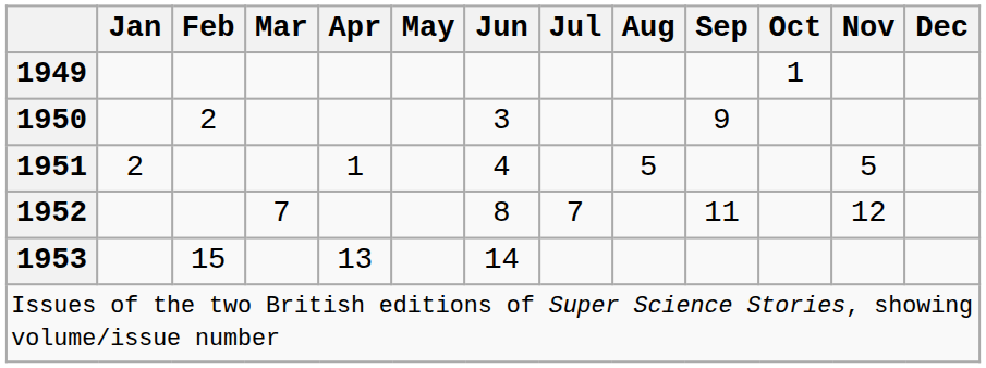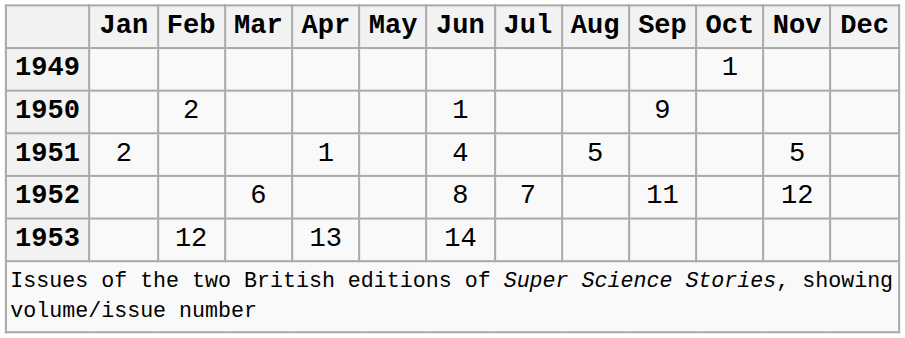1950 | Jun: 3 -> 1
1952 | Mar: 7 -> 6
1953 | Feb: 15 -> 12
